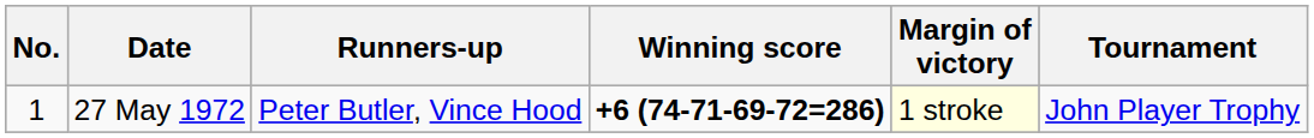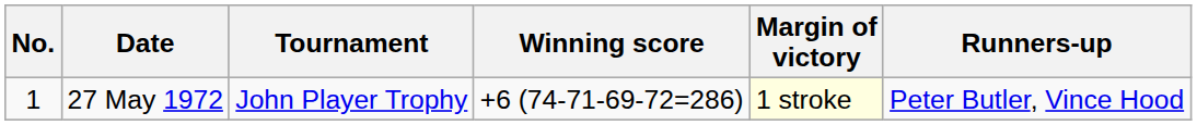columns swapped: Tournament <-> Runners-up
27 May 1972 | Winning score: bold -> normal
